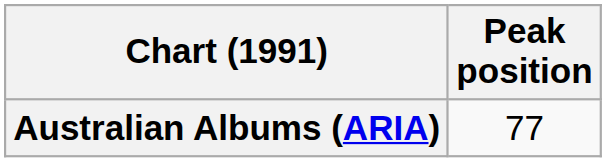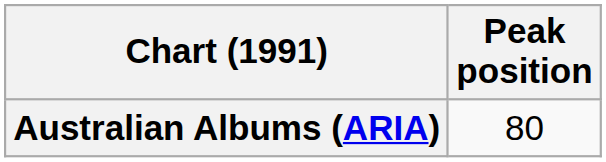Australian Albums (ARIA) | Peak position: 77 -> 80
